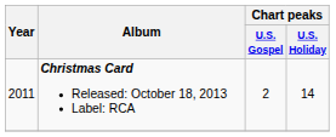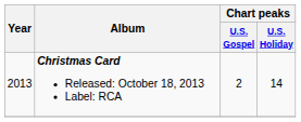Christmas Card Released: October 18, 2013 Label: RCA | Year: 2011 -> 2013
